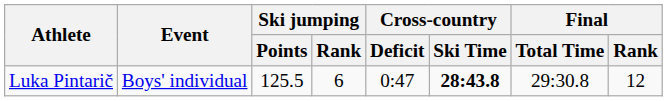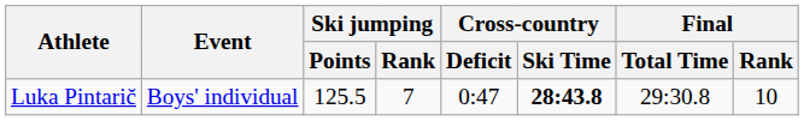Luka Pintarič | Ski jumping / Rank: 6 -> 7
Luka Pintarič | Final / Rank: 12 -> 10
